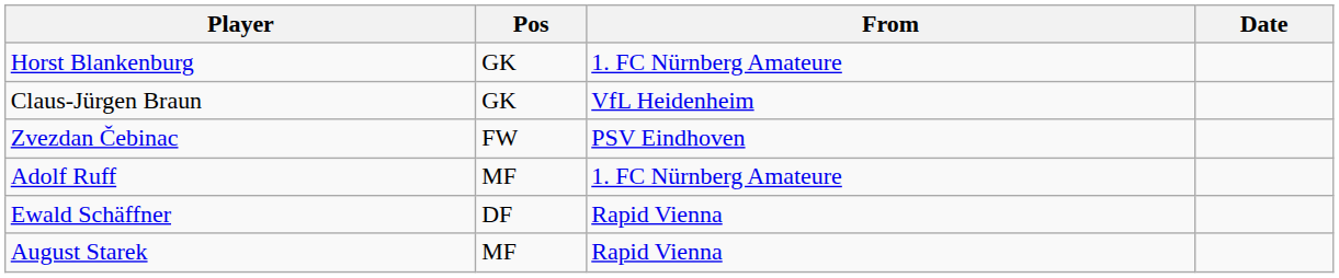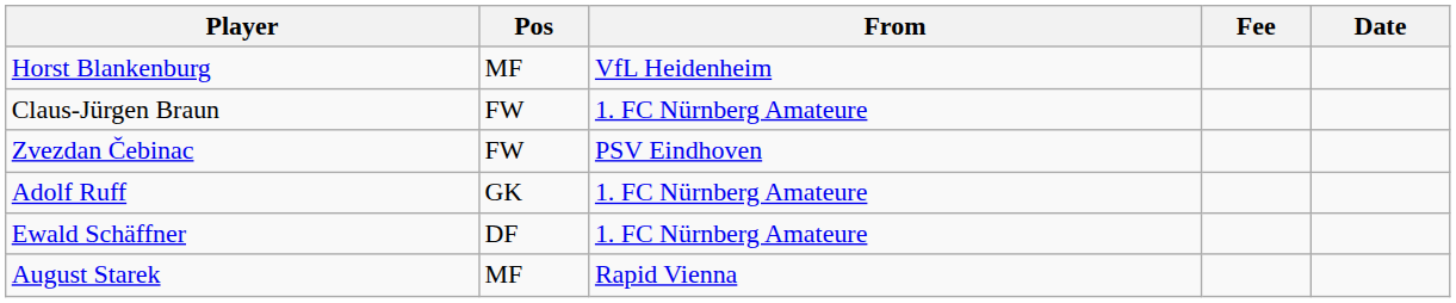+ column: Fee
Horst Blankenburg | Pos: GK -> MF
Horst Blankenburg | From: 1. FC Nürnberg Amateure -> VfL Heidenheim
Claus-Jürgen Braun | Pos: GK -> FW
Claus-Jürgen Braun | From: VfL Heidenheim -> 1. FC Nürnberg Amateure
Adolf Ruff | Pos: MF -> GK
Ewald Schäffner | From: Rapid Vienna -> 1. FC Nürnberg Amateure
